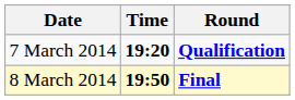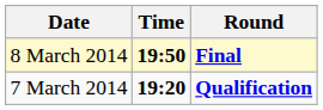rows swapped: 7 March 2014 <-> 8 March 2014
